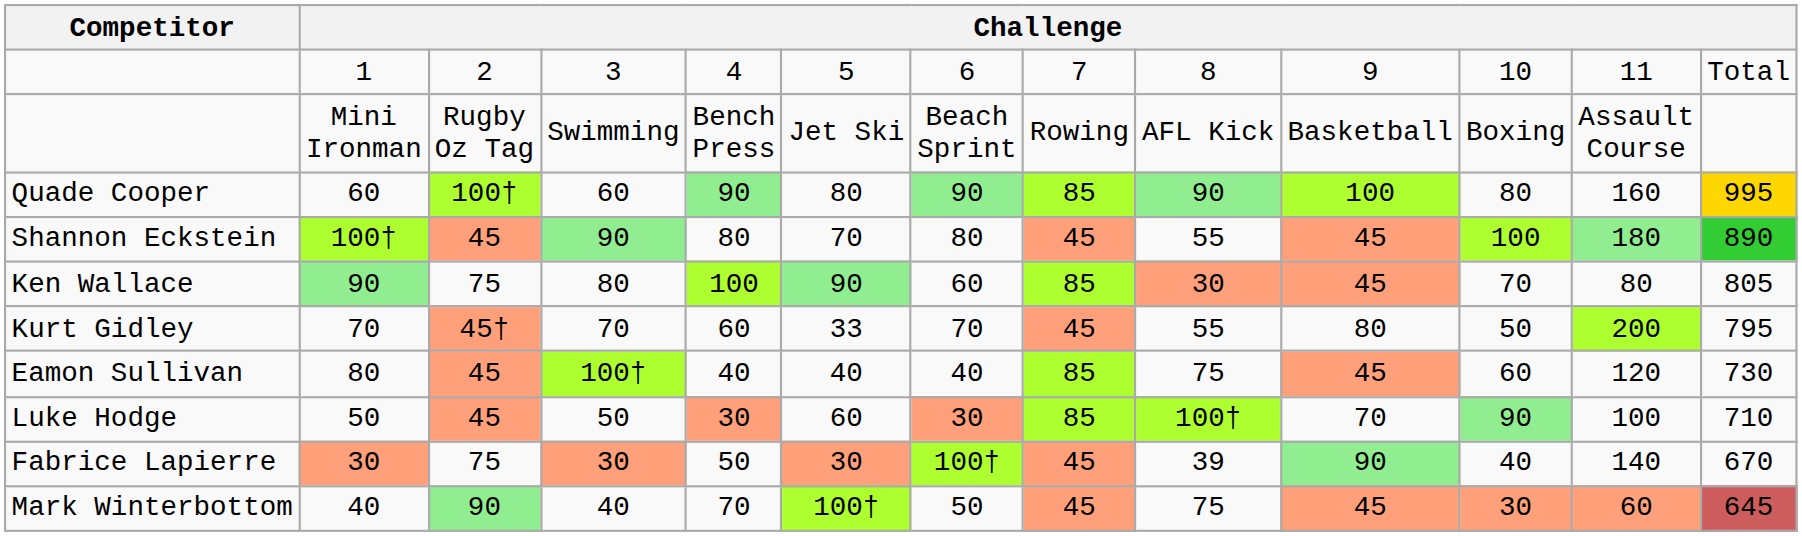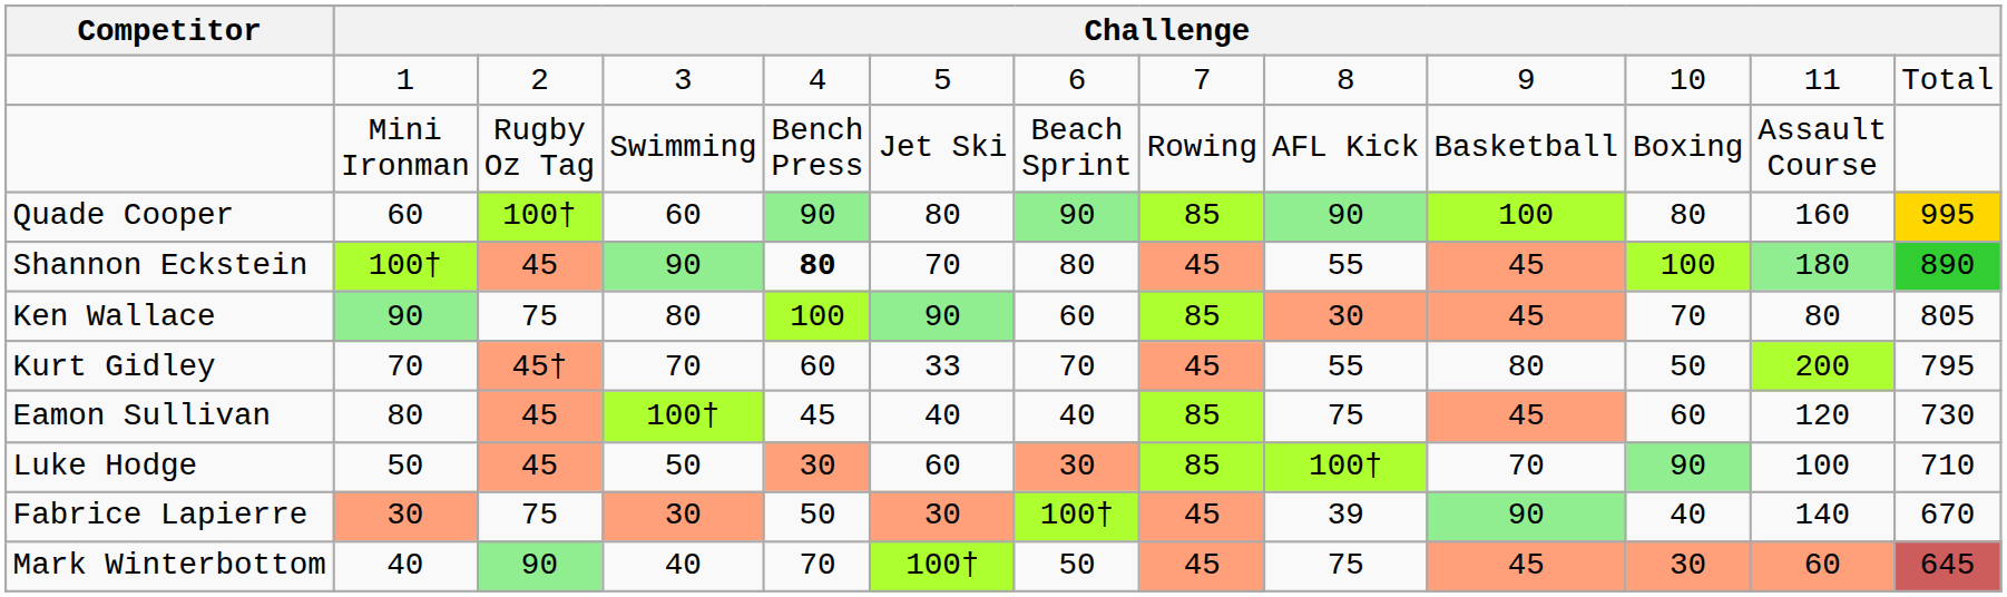Shannon Eckstein | column 5: normal -> bold
Eamon Sullivan | column 5: 40 -> 45
